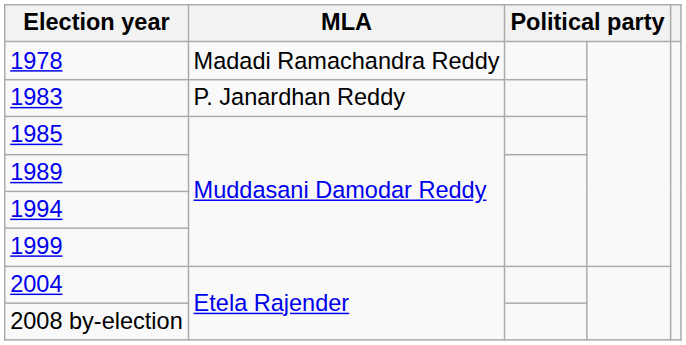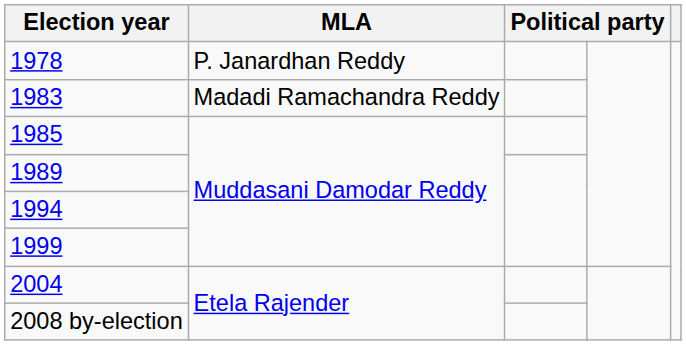1978 | MLA: Madadi Ramachandra Reddy -> P. Janardhan Reddy
1983 | MLA: P. Janardhan Reddy -> Madadi Ramachandra Reddy
